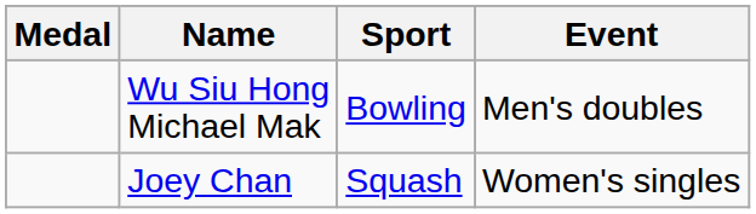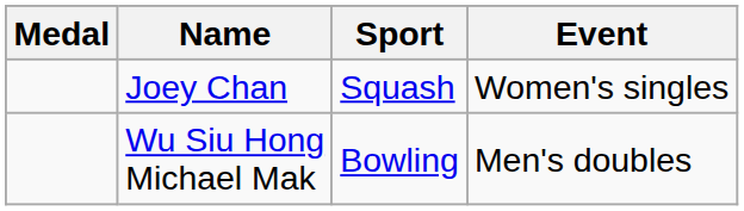rows swapped: Joey Chan <-> Wu Siu Hong Michael Mak
